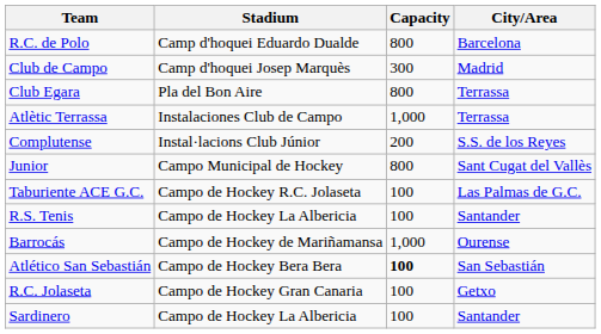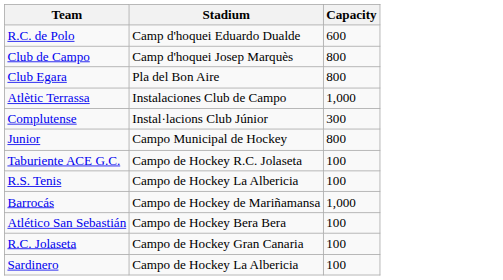- column: City/Area | Barcelona | Madrid | Terrassa | Terrassa | S.S. de los Reyes | Sant Cugat del Vallès | Las Palmas de G.C. | Santander | Ourense | San Sebastián | Getxo | Santander
R.C. de Polo | Capacity: 800 -> 600
Club de Campo | Capacity: 300 -> 800
Complutense | Capacity: 200 -> 300
Atlético San Sebastián | Capacity: bold -> normal
